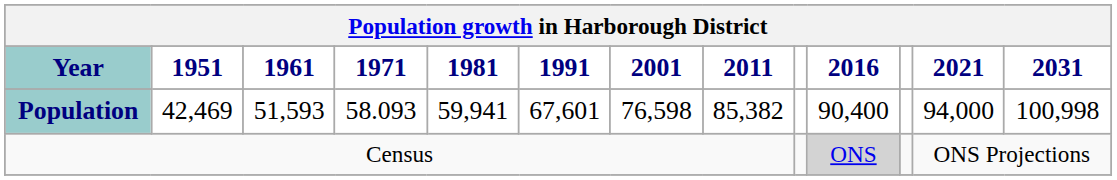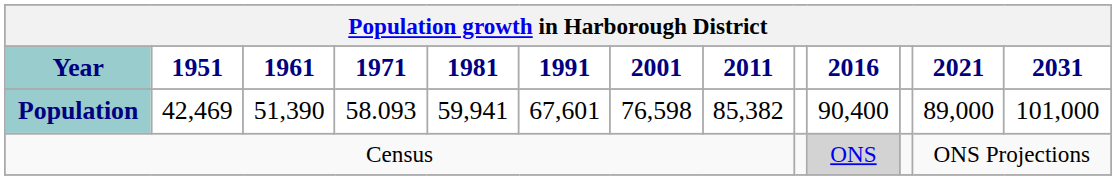Population | 1961: 51,593 -> 51,390
Population | 2021: 94,000 -> 89,000
Population | 2031: 100,998 -> 101,000
